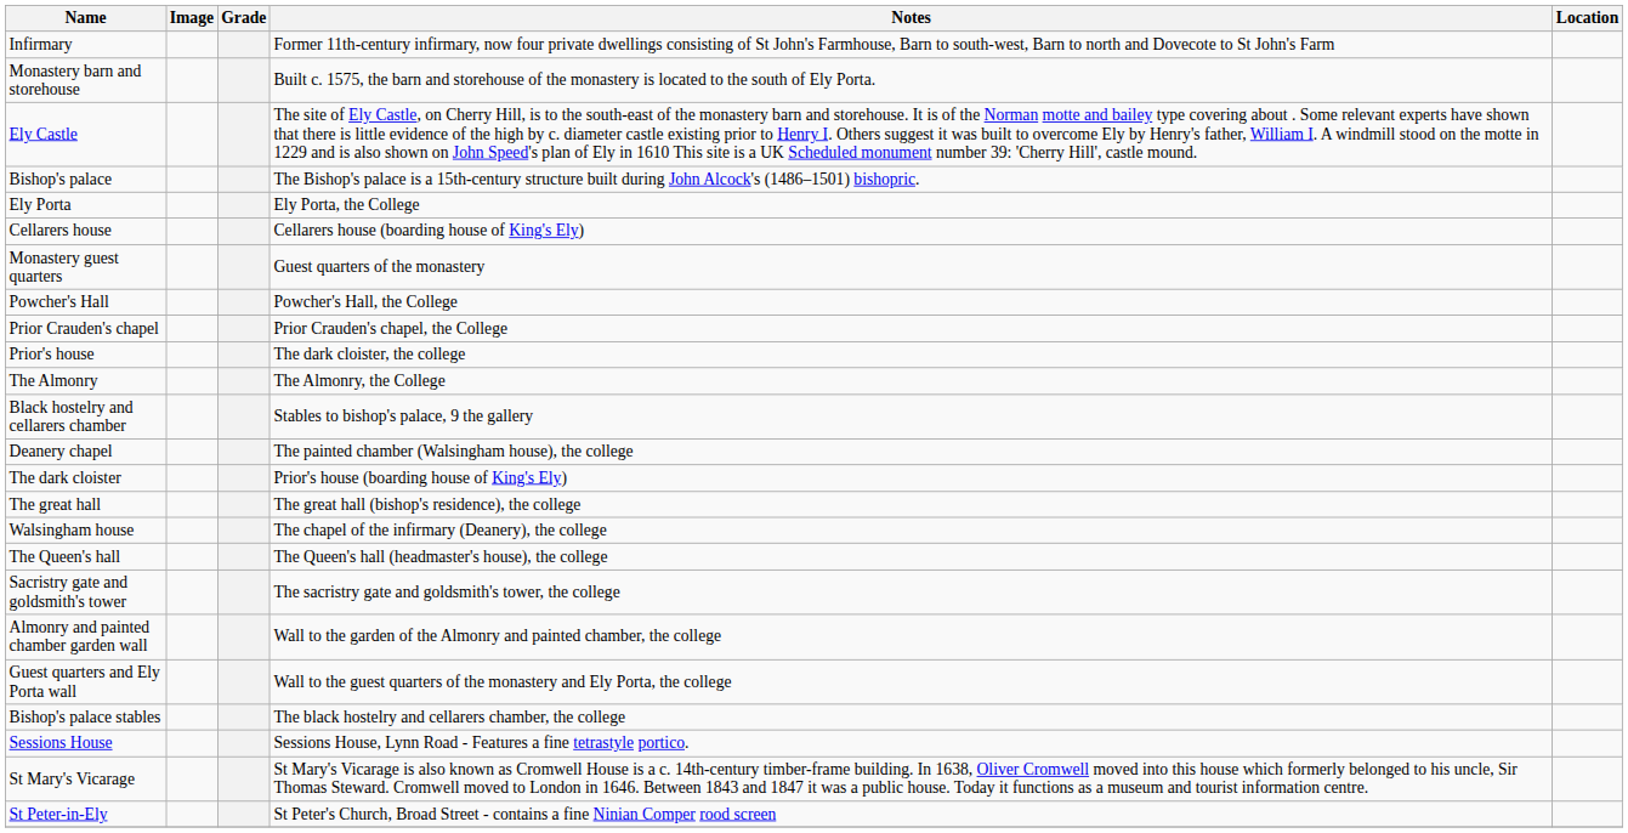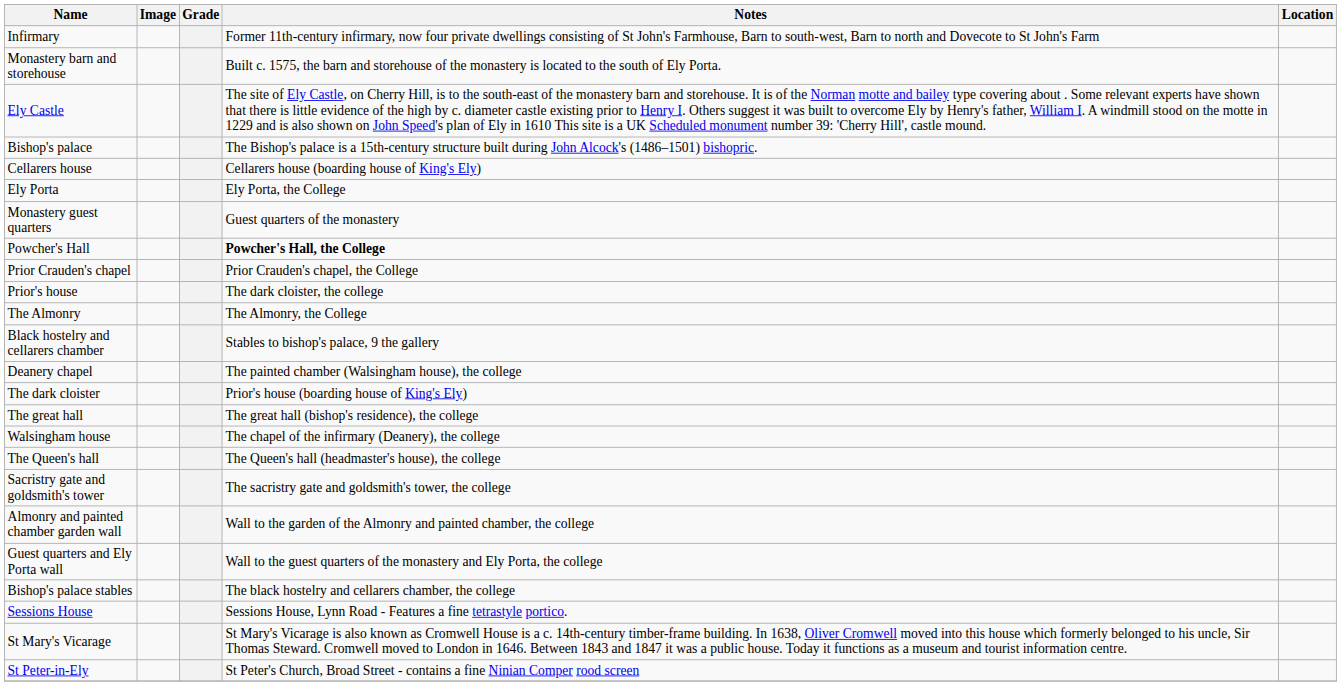rows swapped: Cellarers house <-> Ely Porta
Powcher's Hall | Notes: normal -> bold
